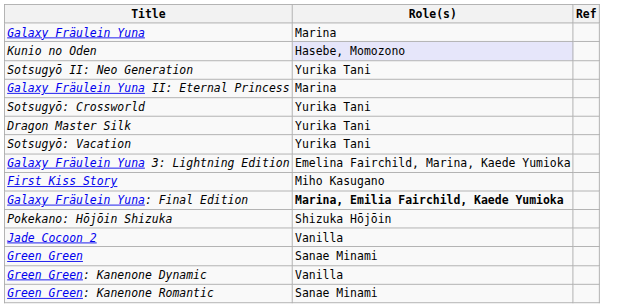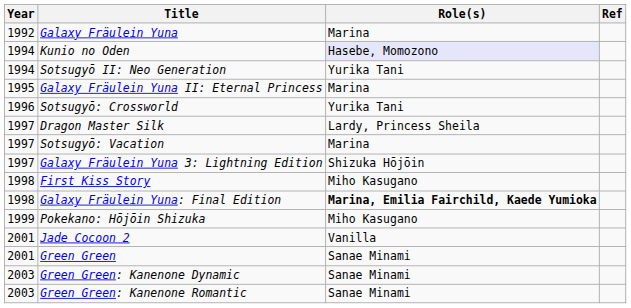+ column: Year | 1992 | 1994 | 1994 | 1995 | 1996 | 1997 | 1997 | 1997 | 1998 | 1998 | 1999 | 2001 | 2001 | 2003 | 2003
Dragon Master Silk | Role(s): Yurika Tani -> Lardy, Princess Sheila
Sotsugyō: Vacation | Role(s): Yurika Tani -> Marina
Galaxy Fräulein Yuna 3: Lightning Edition | Role(s): Emelina Fairchild, Marina, Kaede Yumioka -> Shizuka Hōjōin
Pokekano: Hōjōin Shizuka | Role(s): Shizuka Hōjōin -> Miho Kasugano
Green Green: Kanenone Dynamic | Role(s): Vanilla -> Sanae Minami
